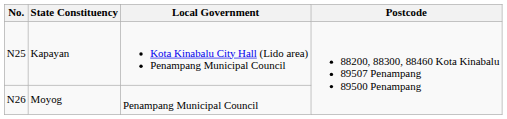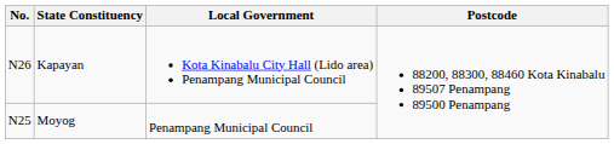Kapayan | No.: N25 -> N26
Moyog | No.: N26 -> N25
